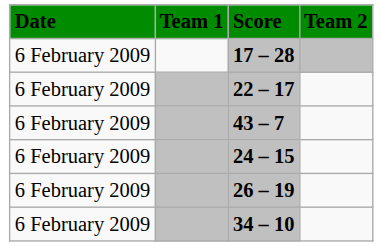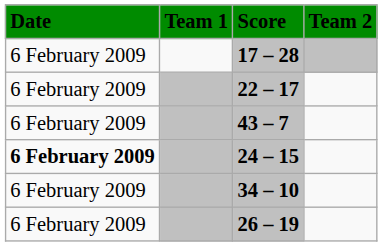24 – 15 | Date: normal -> bold
rows swapped: 34 – 10 <-> 26 – 19
